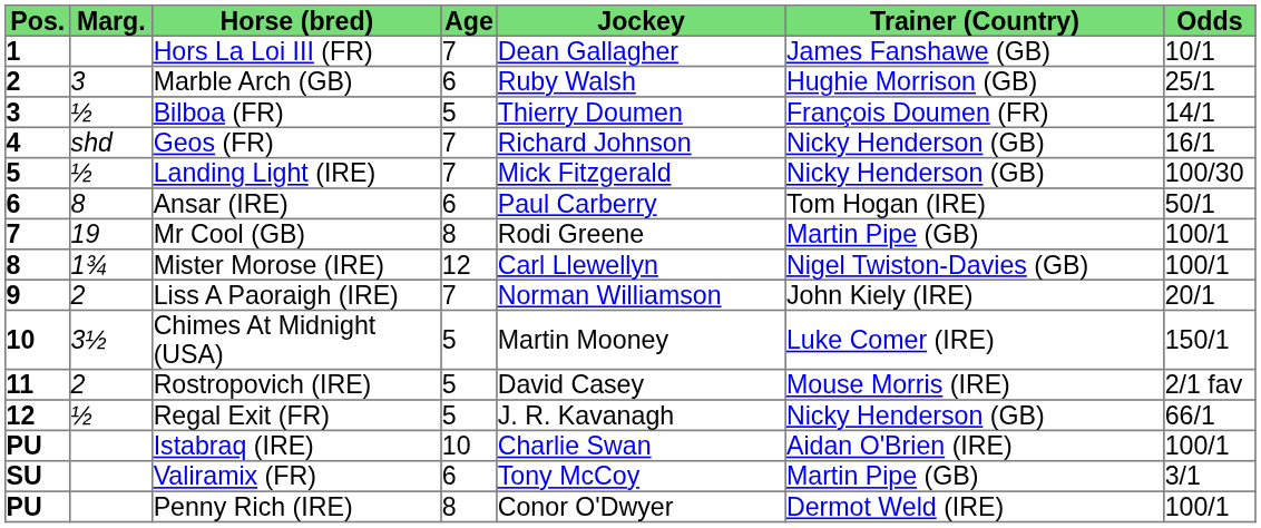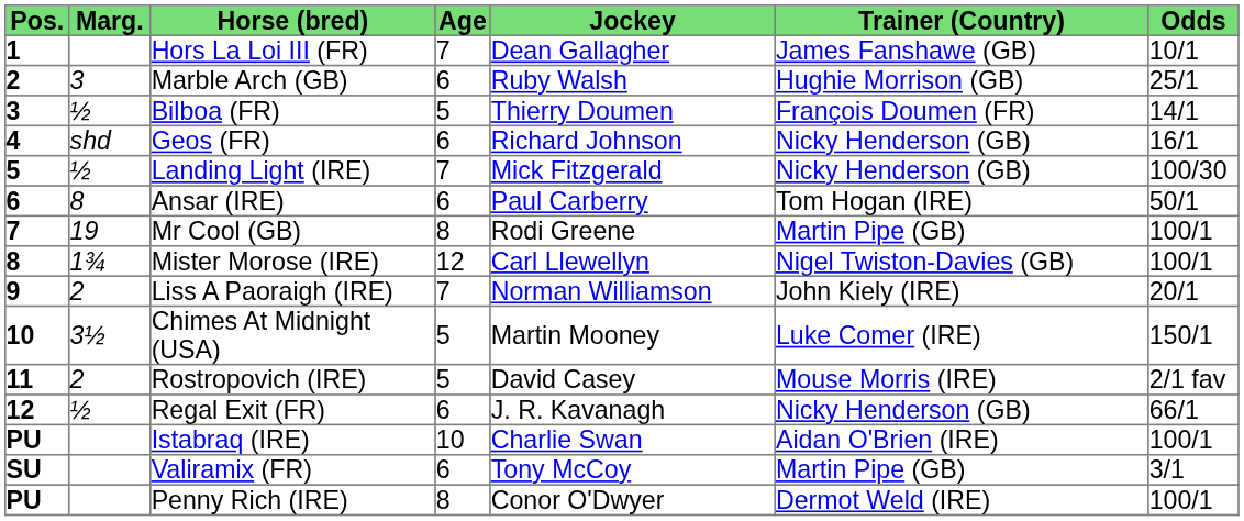Geos (FR) | Age: 7 -> 6
Regal Exit (FR) | Age: 5 -> 6
